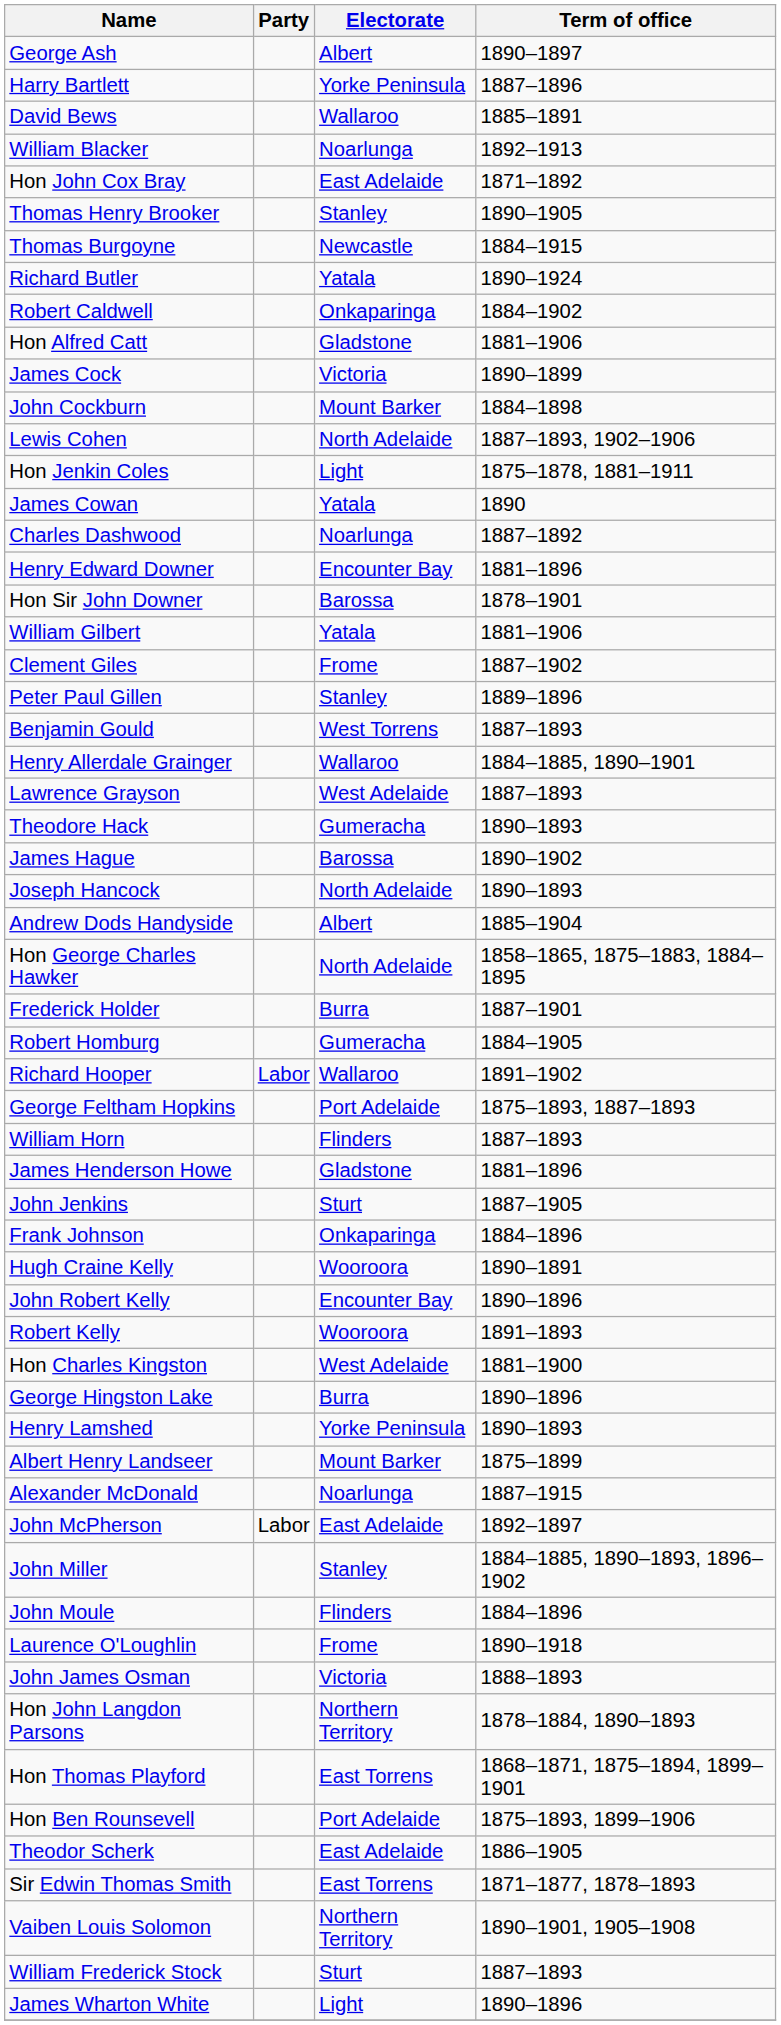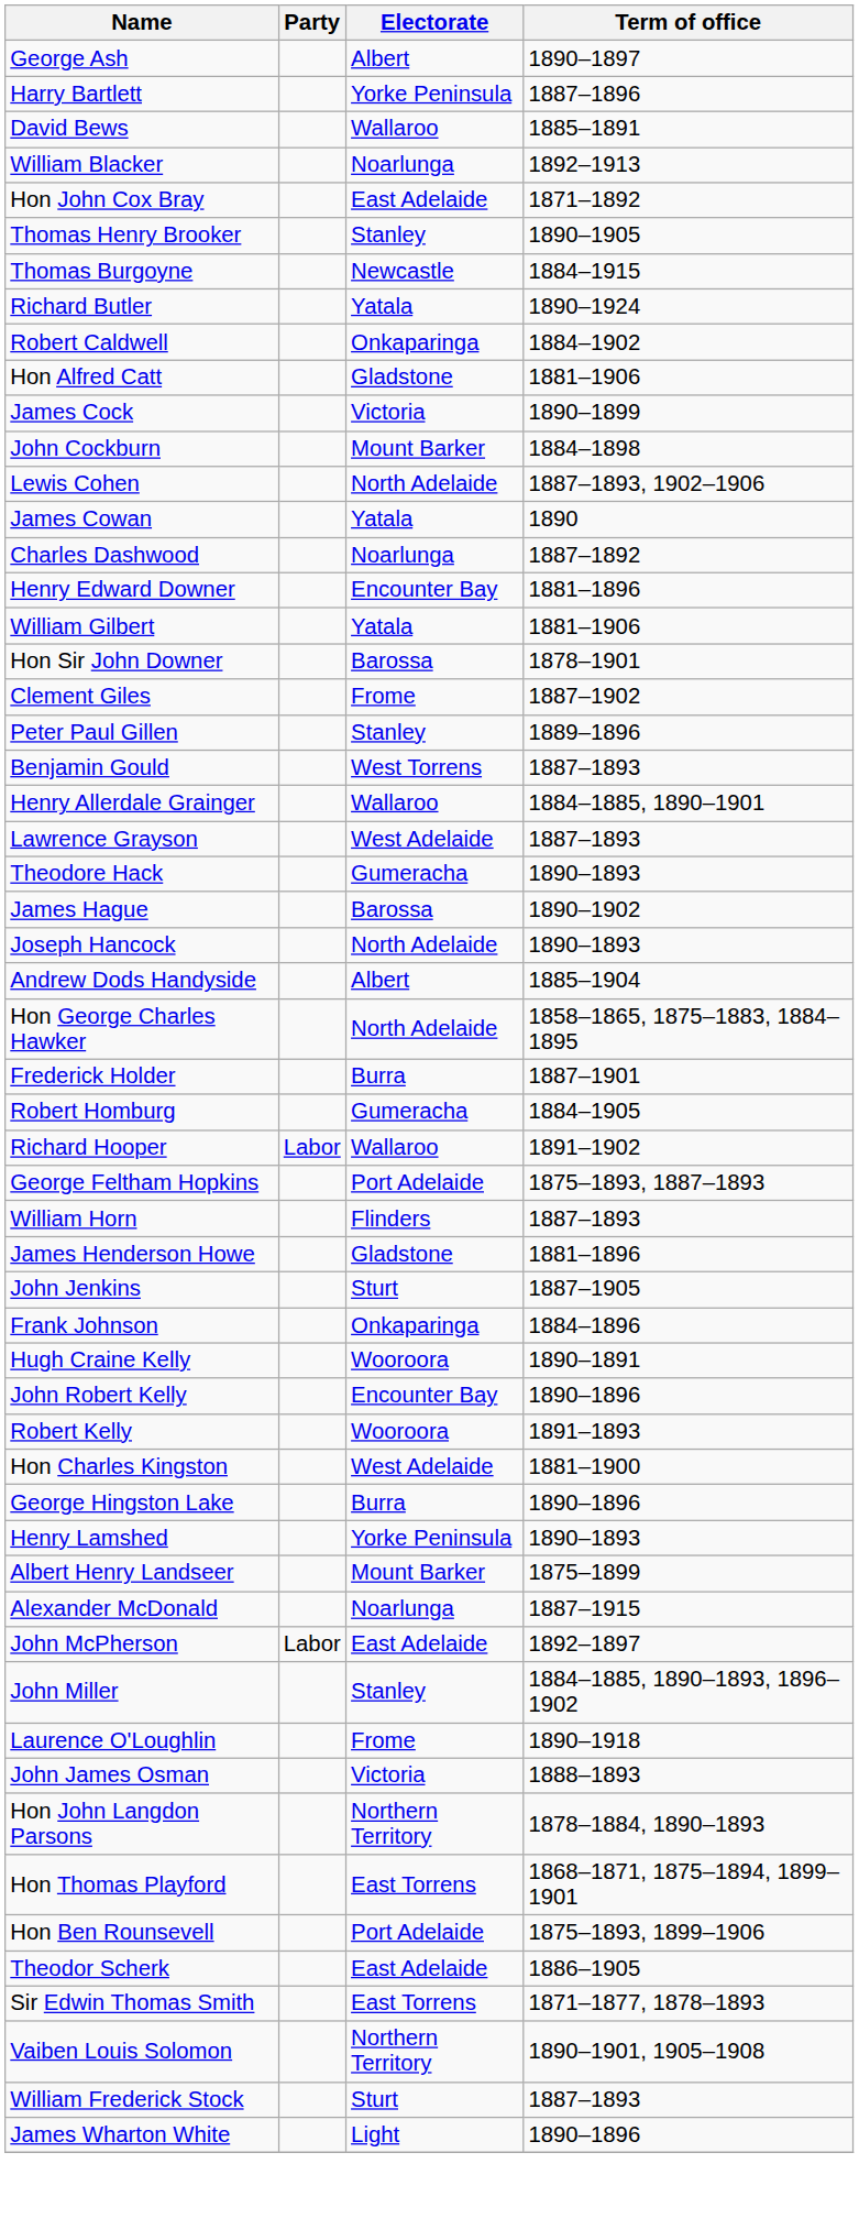- row: Hon Jenkin Coles | Light | 1875–1878, 1881–1911
rows swapped: Hon Sir John Downer <-> William Gilbert
- row: John Moule | Flinders | 1884–1896
